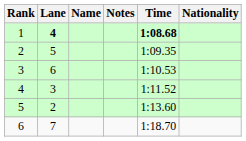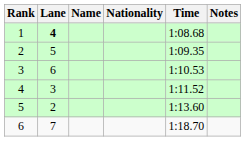columns swapped: Nationality <-> Notes
1 | Time: bold -> normal
